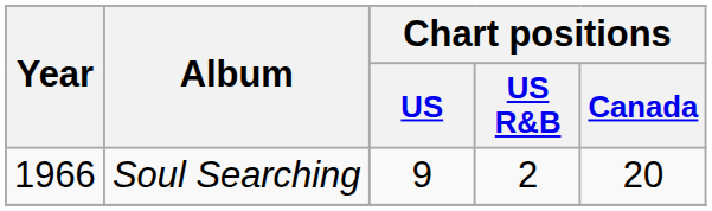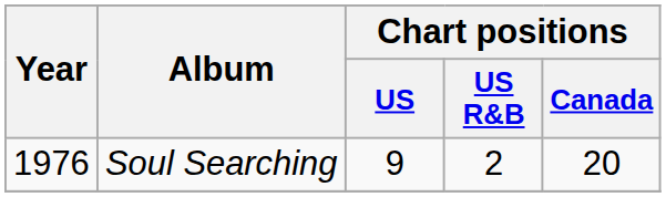Soul Searching | Year: 1966 -> 1976
